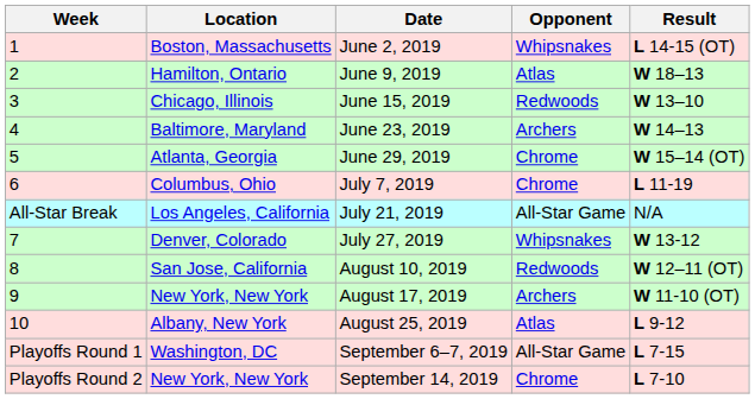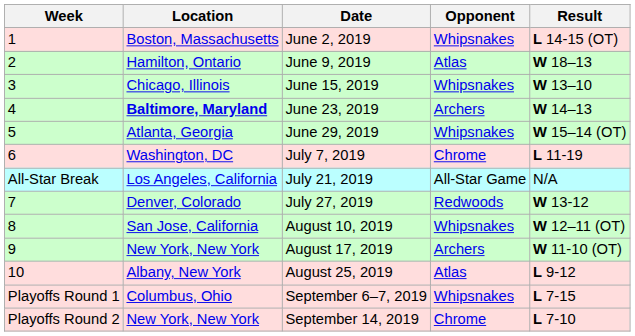June 15, 2019 | Opponent: Redwoods -> Whipsnakes
June 23, 2019 | Location: normal -> bold
June 29, 2019 | Opponent: Chrome -> Whipsnakes
July 7, 2019 | Location: Columbus, Ohio -> Washington, DC
July 27, 2019 | Opponent: Whipsnakes -> Redwoods
August 10, 2019 | Opponent: Redwoods -> Whipsnakes
September 6–7, 2019 | Location: Washington, DC -> Columbus, Ohio
September 6–7, 2019 | Opponent: All-Star Game -> Whipsnakes
